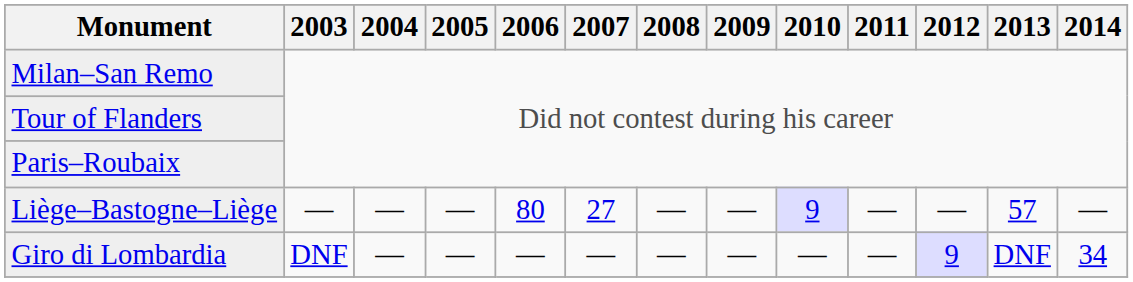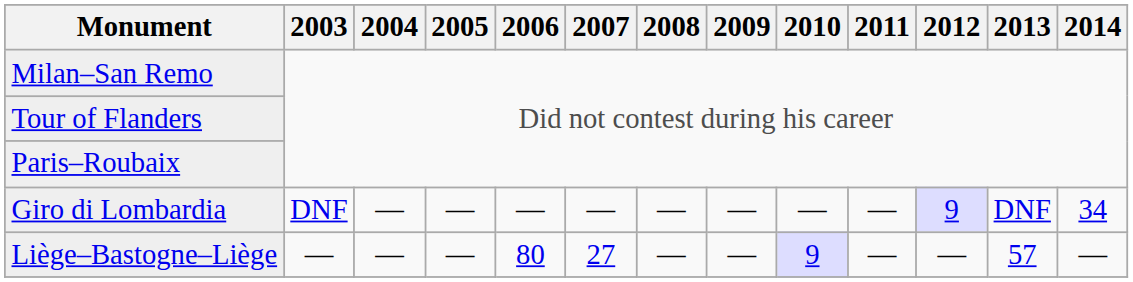rows swapped: Liège–Bastogne–Liège <-> Giro di Lombardia
